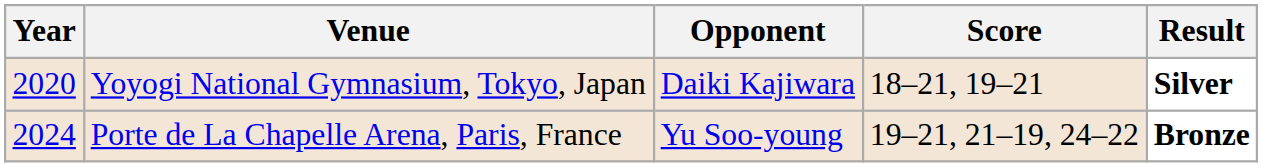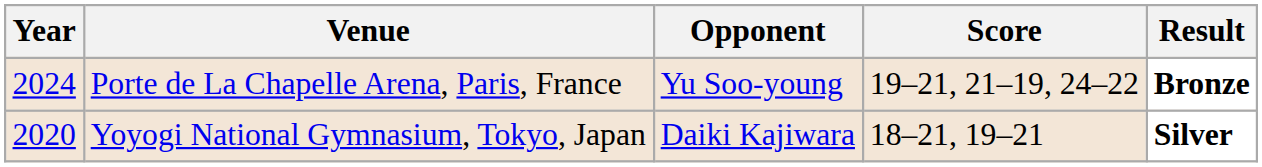rows swapped: Yoyogi National Gymnasium, Tokyo, Japan <-> Porte de La Chapelle Arena, Paris, France
